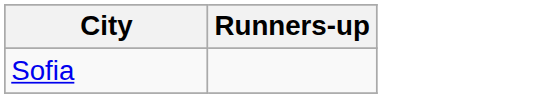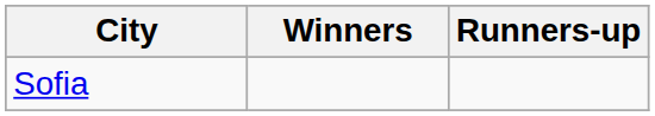+ column: Winners
